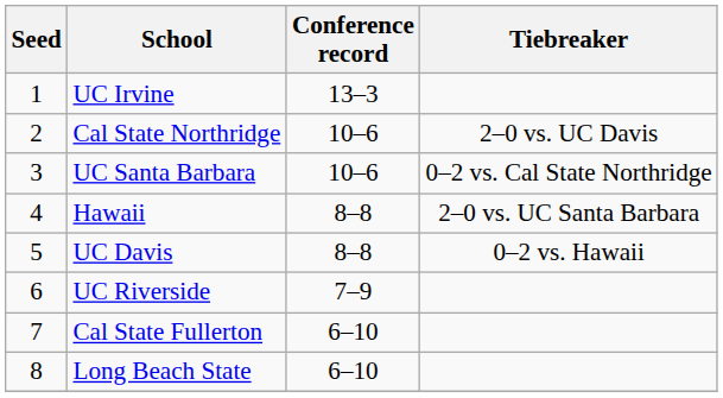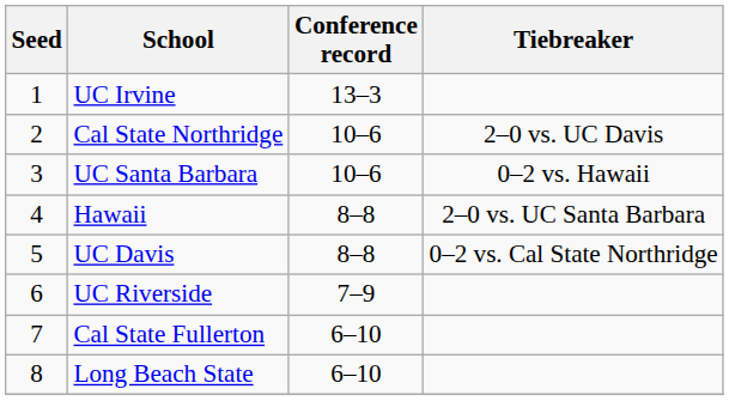UC Santa Barbara | Tiebreaker: 0–2 vs. Cal State Northridge -> 0–2 vs. Hawaii
UC Davis | Tiebreaker: 0–2 vs. Hawaii -> 0–2 vs. Cal State Northridge
